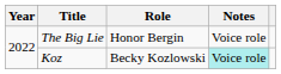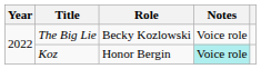The Big Lie | Role: Honor Bergin -> Becky Kozlowski
Koz | Role: Becky Kozlowski -> Honor Bergin
